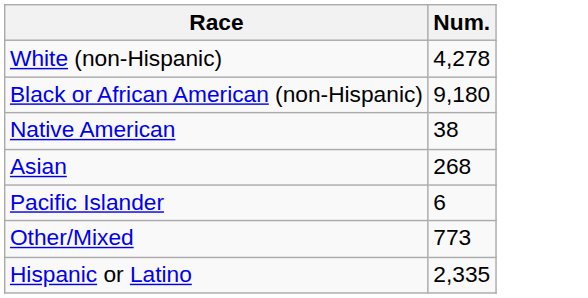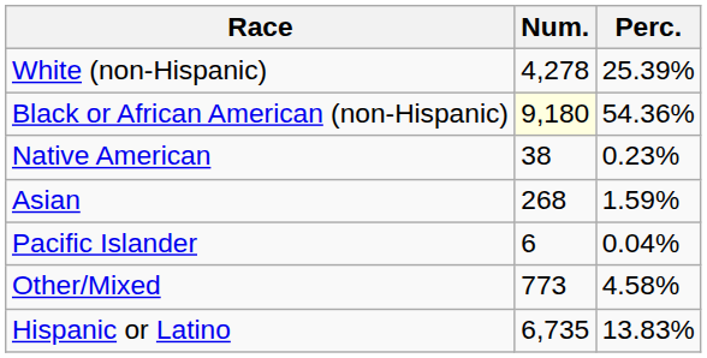+ column: Perc. | 25.39% | 54.36% | 0.23% | 1.59% | 0.04% | 4.58% | 13.83%
Black or African American (non-Hispanic) | Num.: no background -> lightyellow background
Hispanic or Latino | Num.: 2,335 -> 6,735
